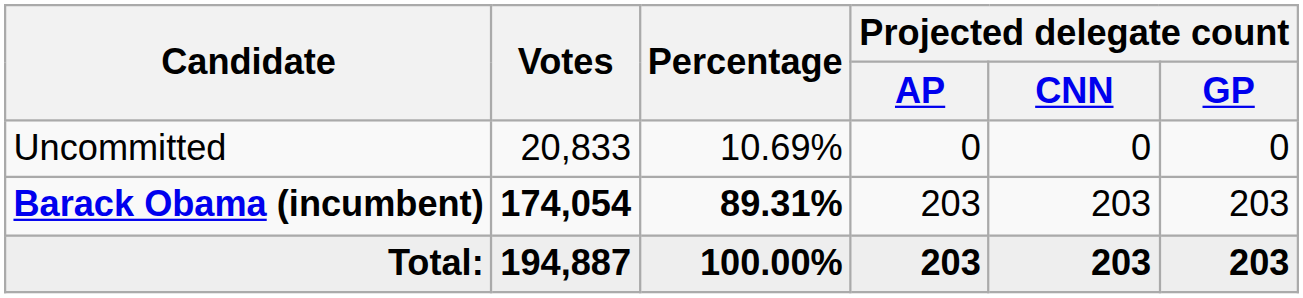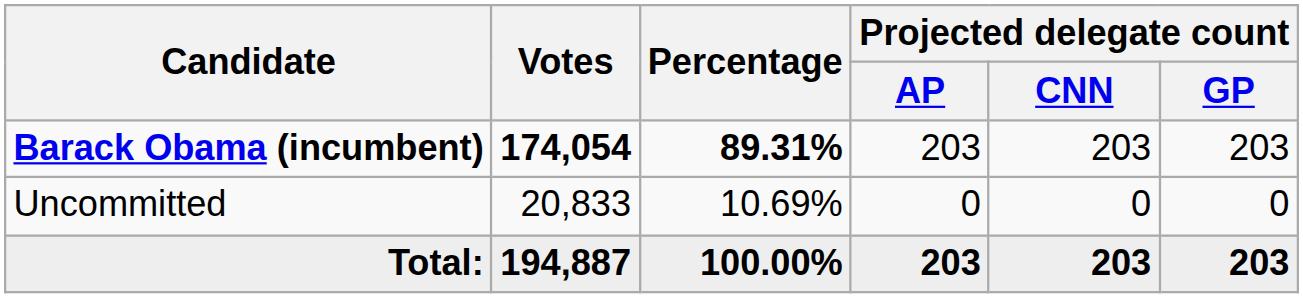rows swapped: Barack Obama (incumbent) <-> Uncommitted
